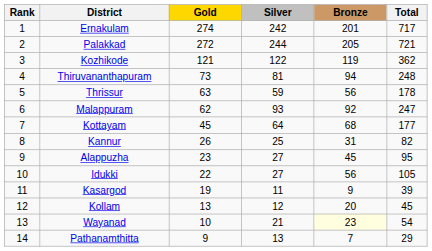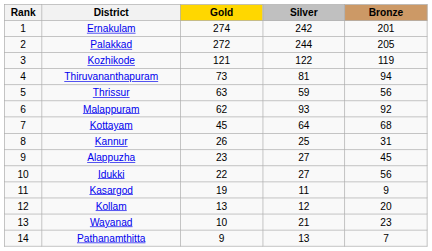- column: Total | 717 | 721 | 362 | 248 | 178 | 247 | 177 | 82 | 95 | 105 | 39 | 45 | 54 | 29
Wayanad | Bronze: lightyellow background -> no background
